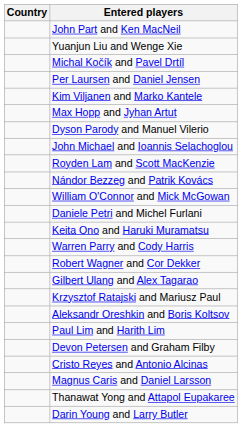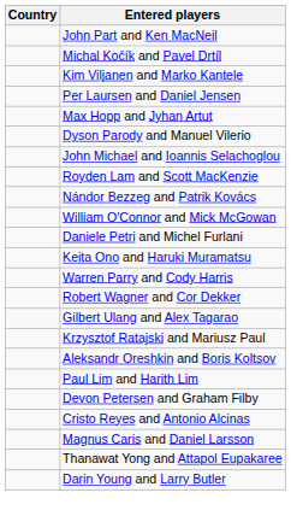- row: Yuanjun Liu and Wenge Xie
rows swapped: Per Laursen and Daniel Jensen <-> Kim Viljanen and Marko Kantele
